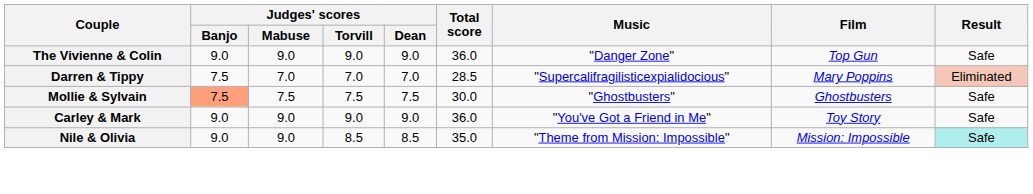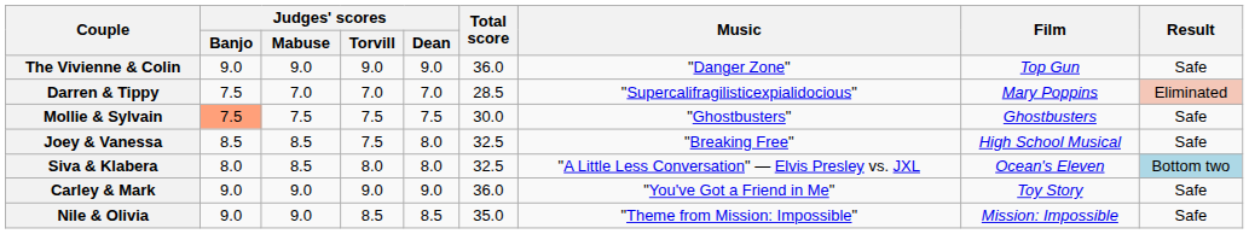+ row: Joey & Vanessa | 8.5 | 8.5 | 7.5 | 8.0 | 32.5 | "Breaking Free" | High School Musical | Safe
+ row: Siva & Klabera | 8.0 | 8.5 | 8.0 | 8.0 | 32.5 | "A Little Less Conversation" — Elvis Presley vs. JXL | Ocean's Eleven | Bottom two
Nile & Olivia | Result: paleturquoise background -> no background
